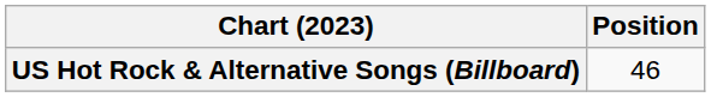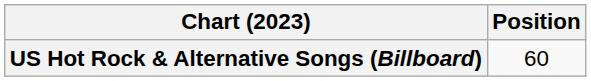US Hot Rock & Alternative Songs (Billboard) | Position: 46 -> 60
